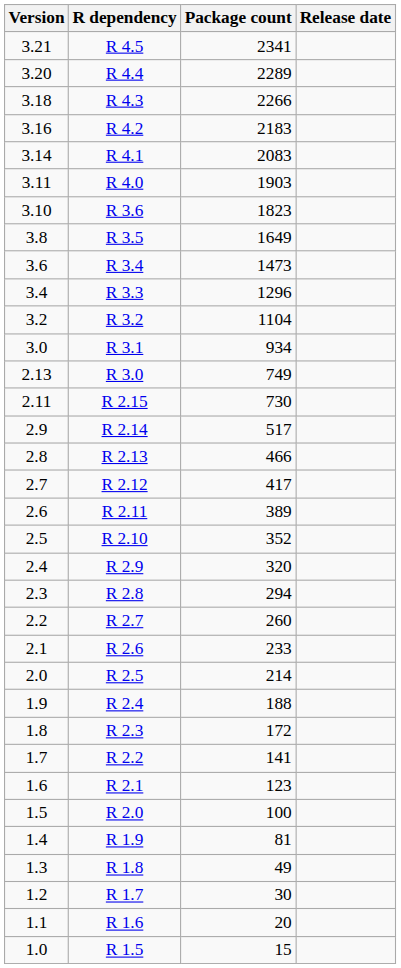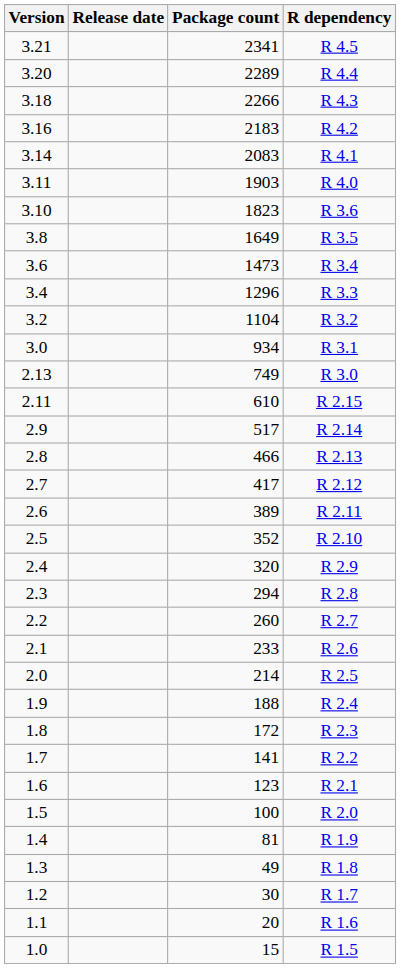columns swapped: Release date <-> R dependency
2.11 | Package count: 730 -> 610
